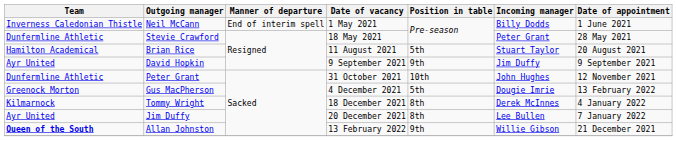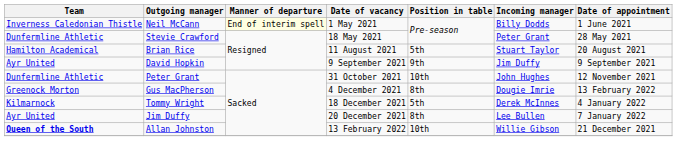Neil McCann | Manner of departure: no background -> lightyellow background
Gus MacPherson | Position in table: 5th -> 8th
Tommy Wright | Position in table: 8th -> 5th
Allan Johnston | Position in table: 9th -> 10th
